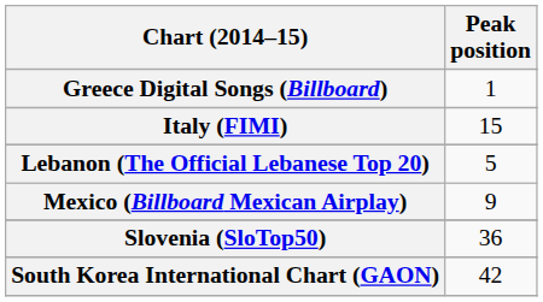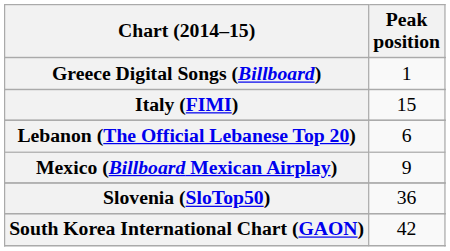Lebanon (The Official Lebanese Top 20) | Peak position: 5 -> 6
